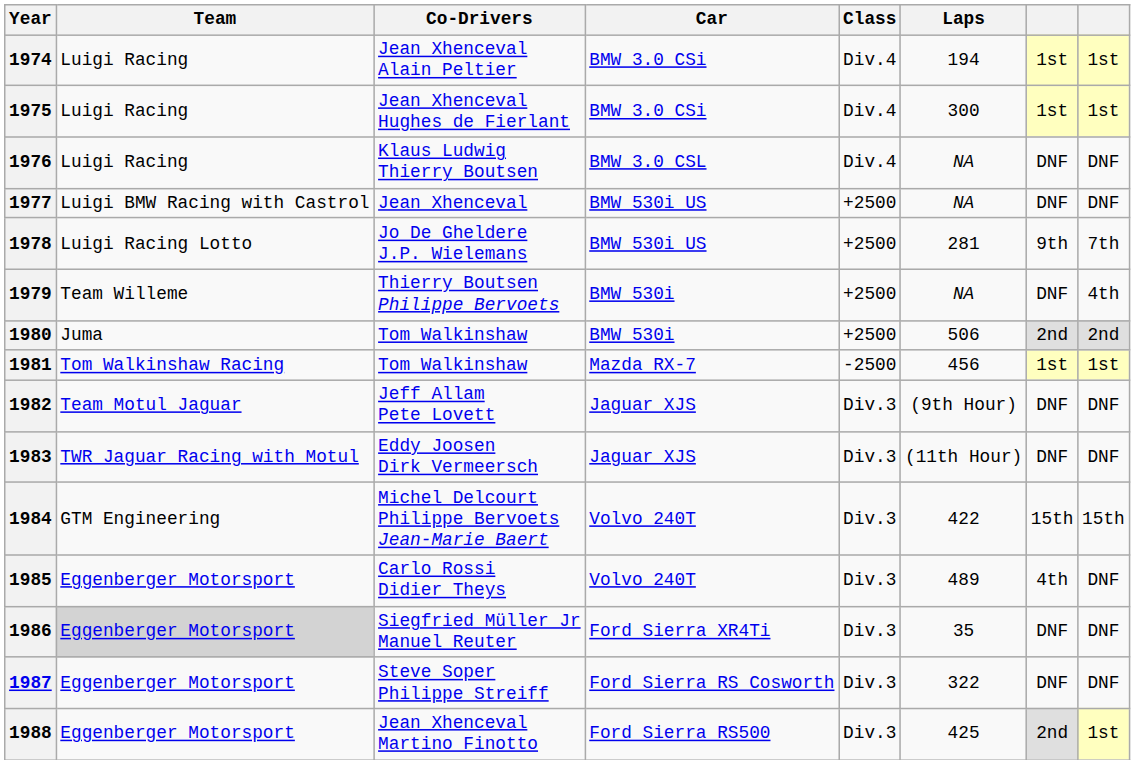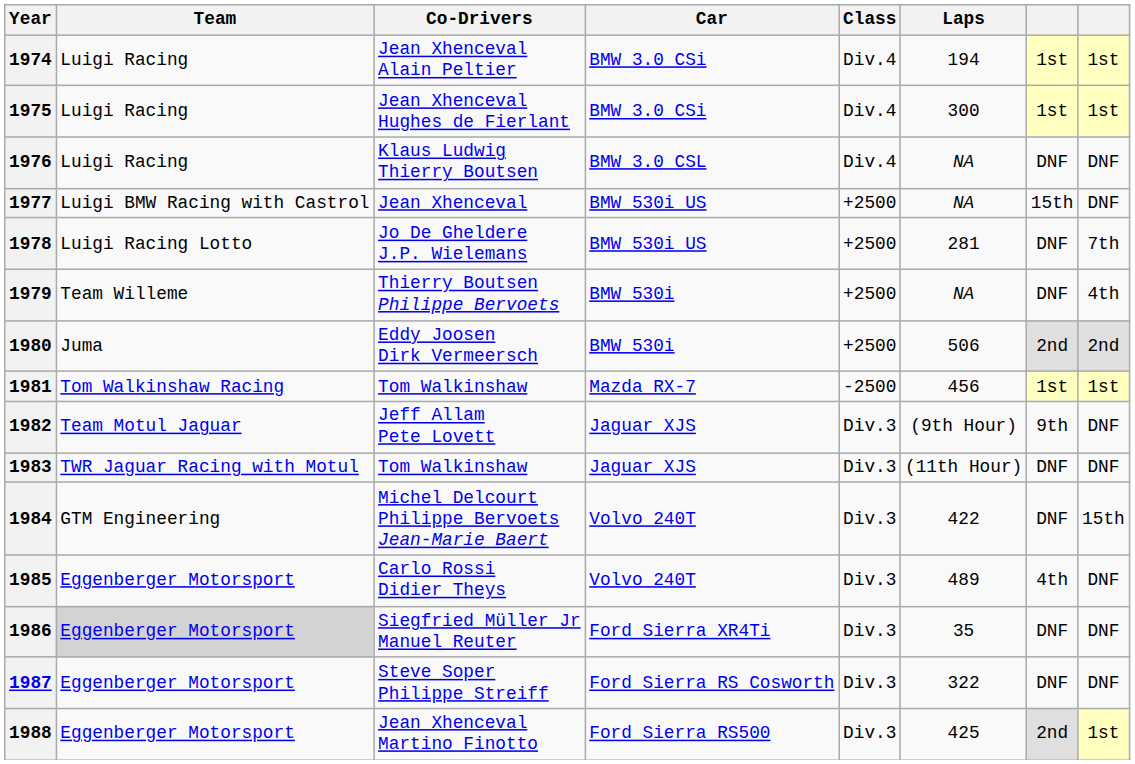1977 | column 7: DNF -> 15th
1978 | column 7: 9th -> DNF
1980 | Co-Drivers: Tom Walkinshaw -> Eddy Joosen Dirk Vermeersch
1982 | column 7: DNF -> 9th
1983 | Co-Drivers: Eddy Joosen Dirk Vermeersch -> Tom Walkinshaw
1984 | column 7: 15th -> DNF
